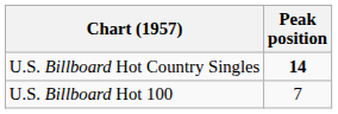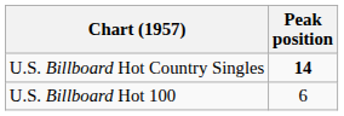U.S. Billboard Hot 100 | Peak position: 7 -> 6
